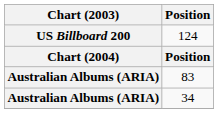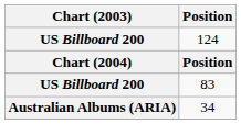83 | Chart (2003): Australian Albums (ARIA) -> US Billboard 200
